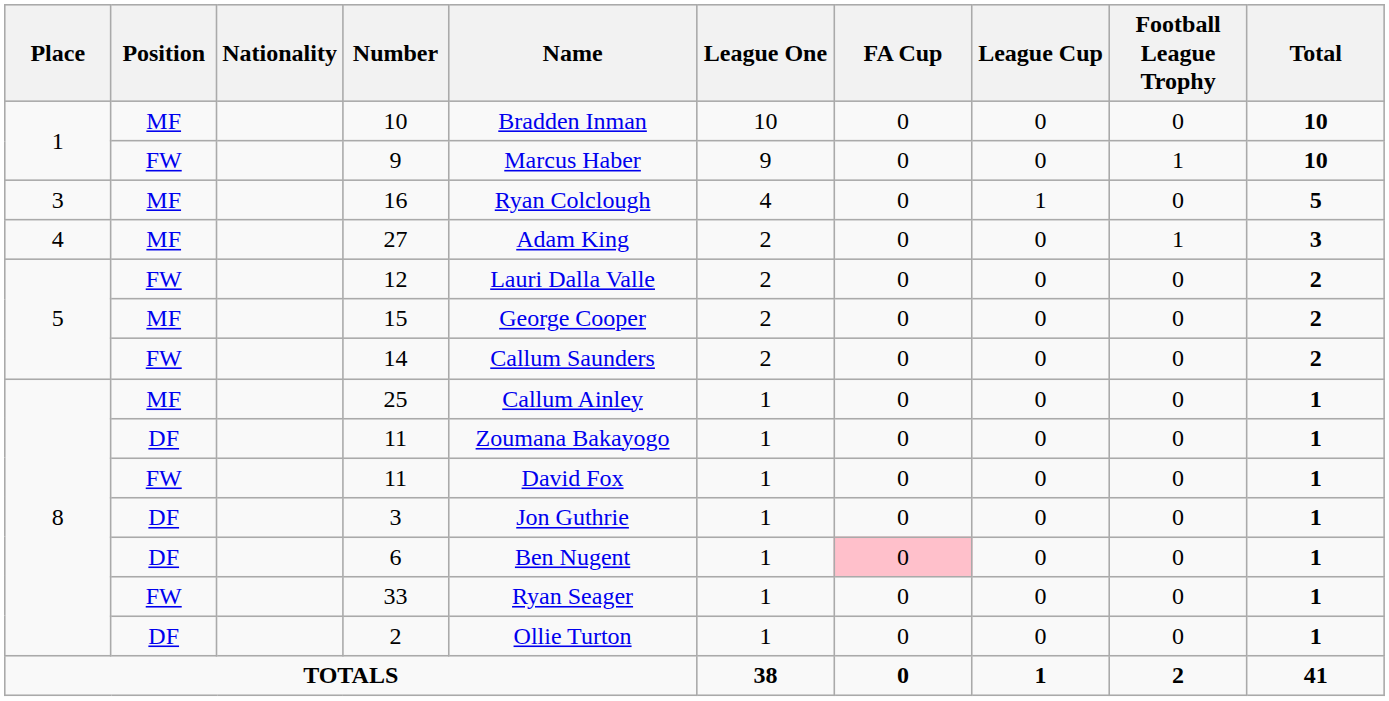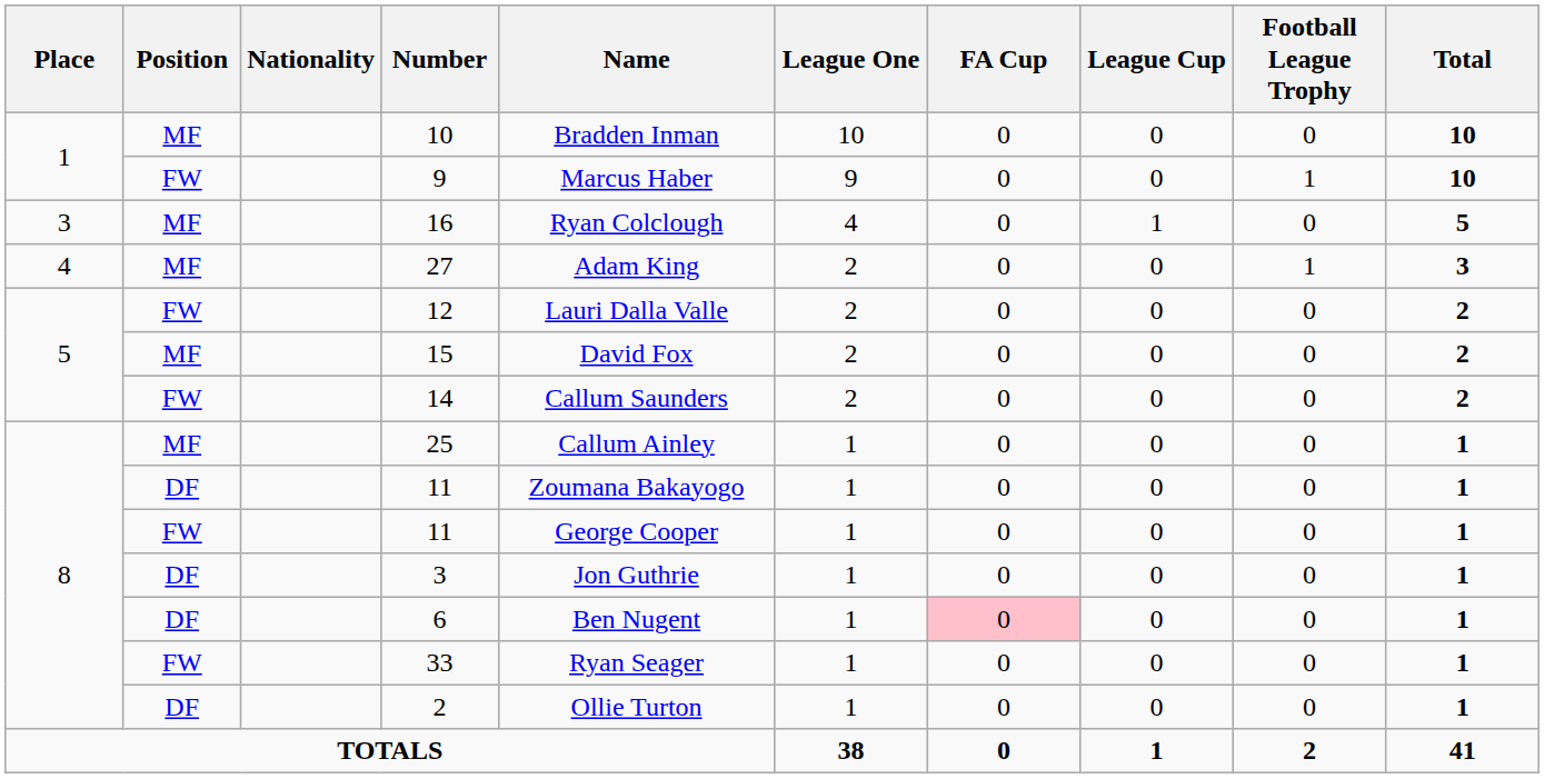15 | Name: George Cooper -> David Fox
FW / 11 | Name: David Fox -> George Cooper
